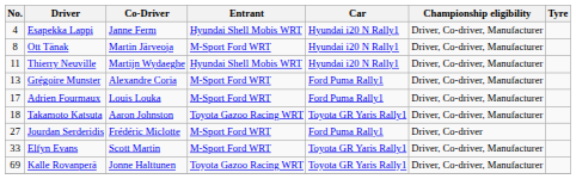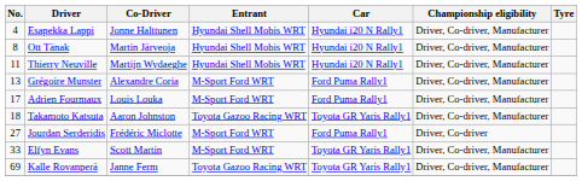Esapekka Lappi | Co-Driver: Janne Ferm -> Jonne Halttunen
Ott Tänak | Entrant: M-Sport Ford WRT -> Hyundai Shell Mobis WRT
Kalle Rovanperä | Co-Driver: Jonne Halttunen -> Janne Ferm
